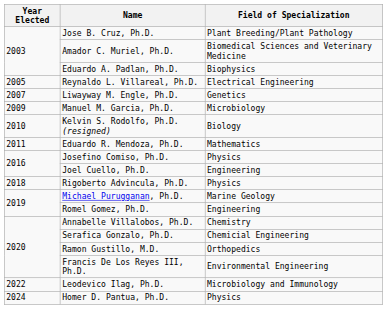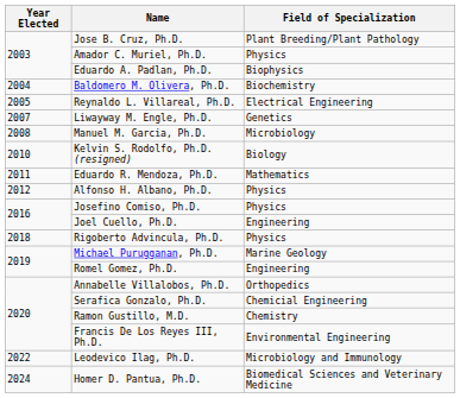Amador C. Muriel, Ph.D. | Field of Specialization: Biomedical Sciences and Veterinary Medicine -> Physics
+ row: 2004 | Baldomero M. Olivera, Ph.D. | Biochemistry
Manuel M. Garcia, Ph.D. | Year Elected: 2009 -> 2008
+ row: 2012 | Alfonso H. Albano, Ph.D. | Physics
Annabelle Villalobos, Ph.D. | Field of Specialization: Chemistry -> Orthopedics
Ramon Gustillo, M.D. | Field of Specialization: Orthopedics -> Chemistry
Homer D. Pantua, Ph.D. | Field of Specialization: Physics -> Biomedical Sciences and Veterinary Medicine
